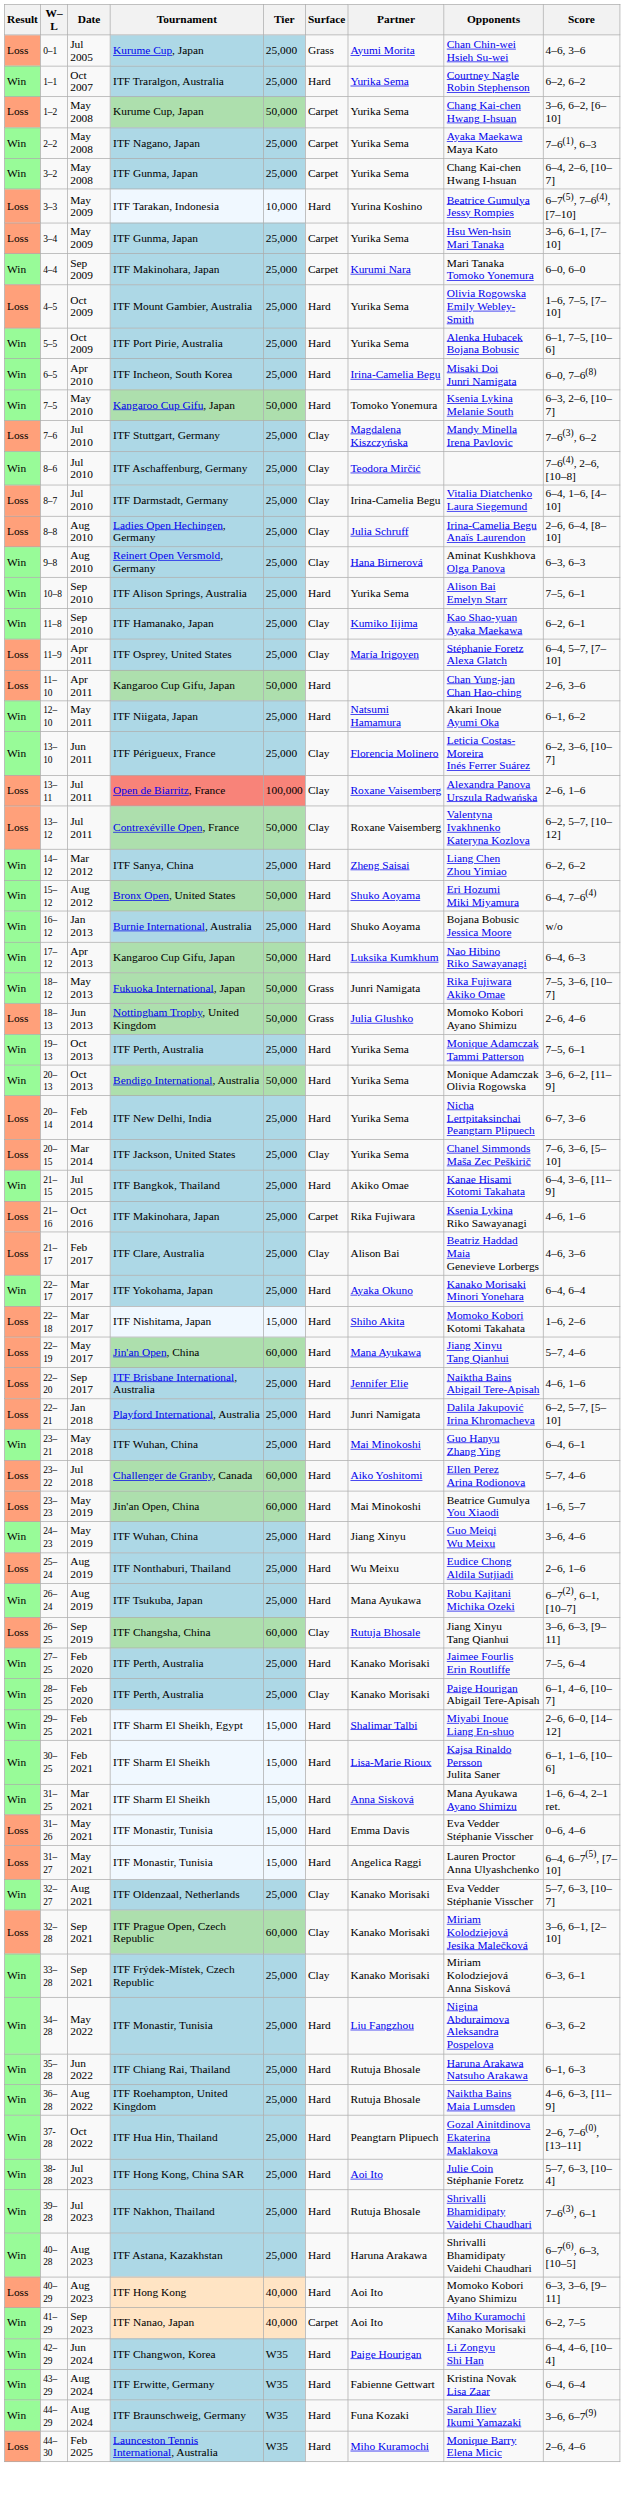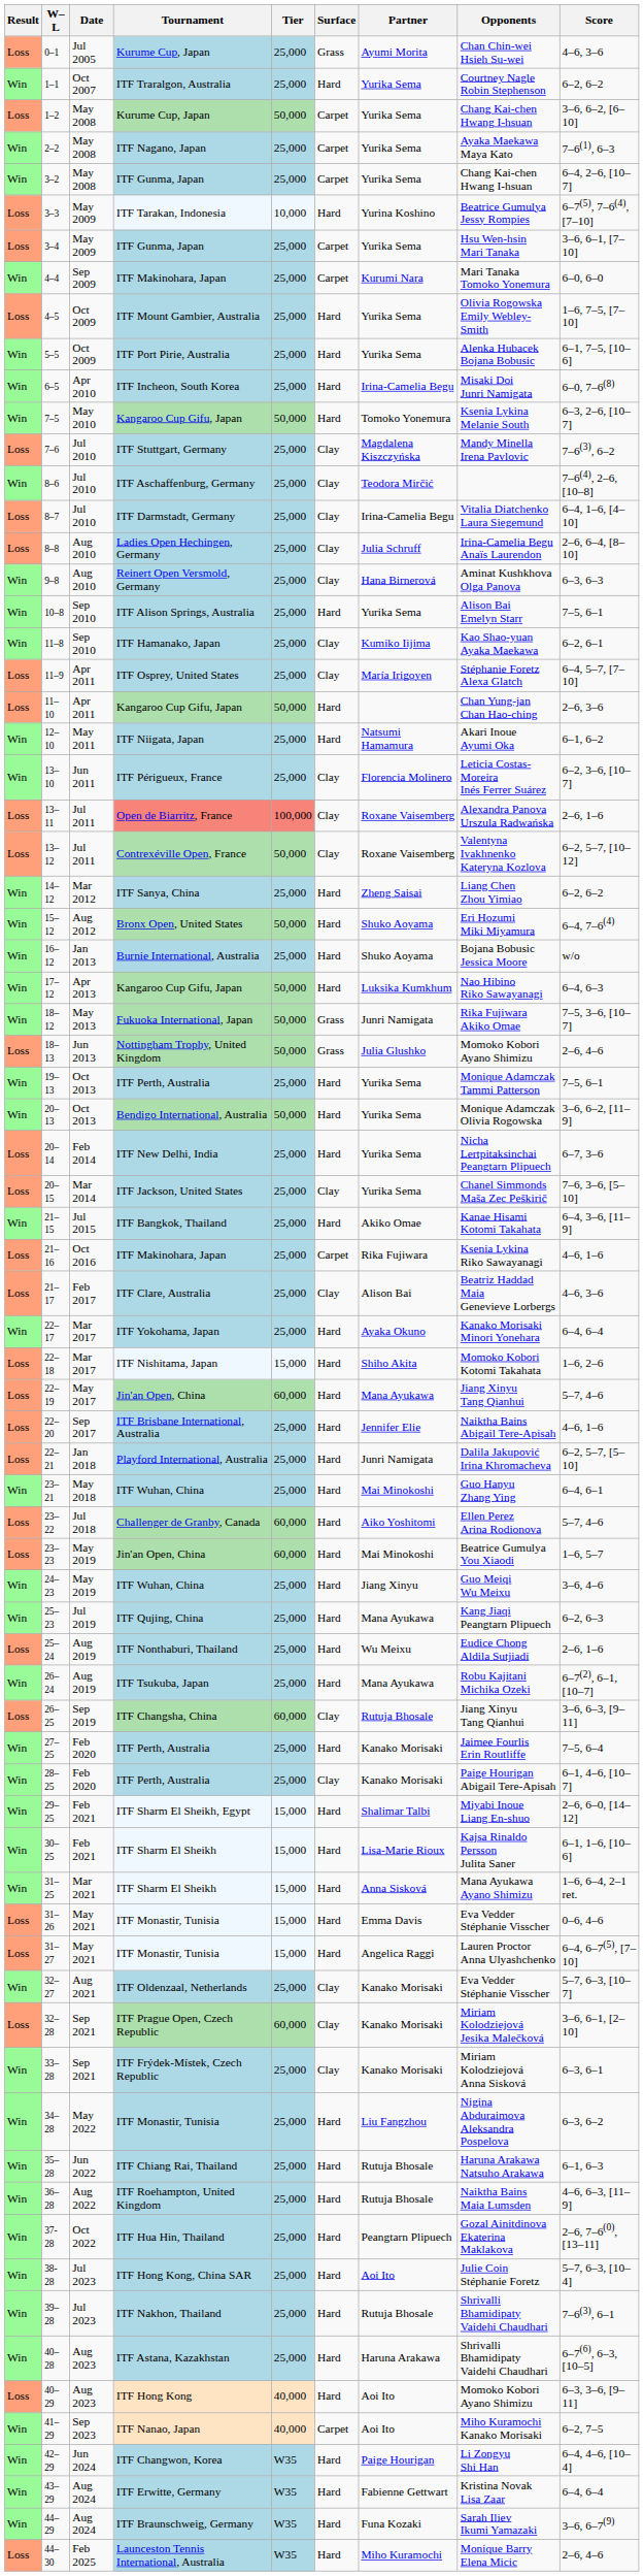+ row: Win | 25–23 | Jul 2019 | ITF Qujing, China | 25,000 | Hard | Mana Ayukawa | Kang Jiaqi Peangtarn Plipuech | 6–2, 6–3
